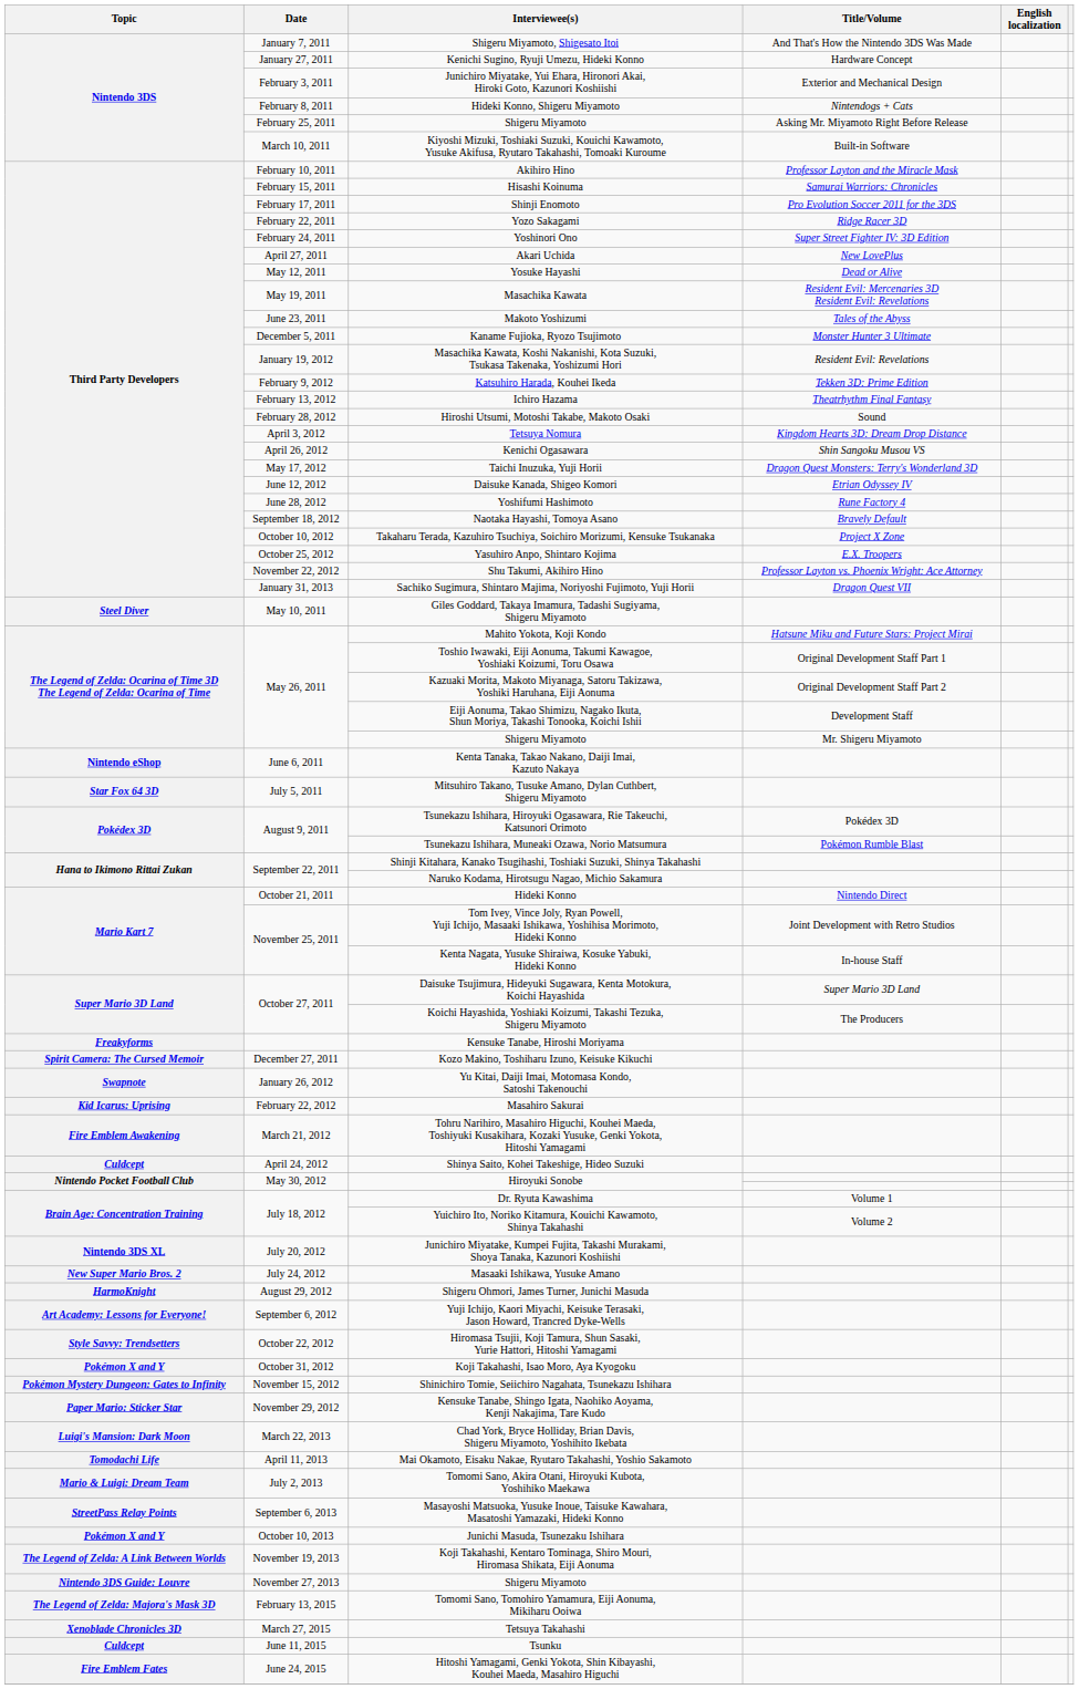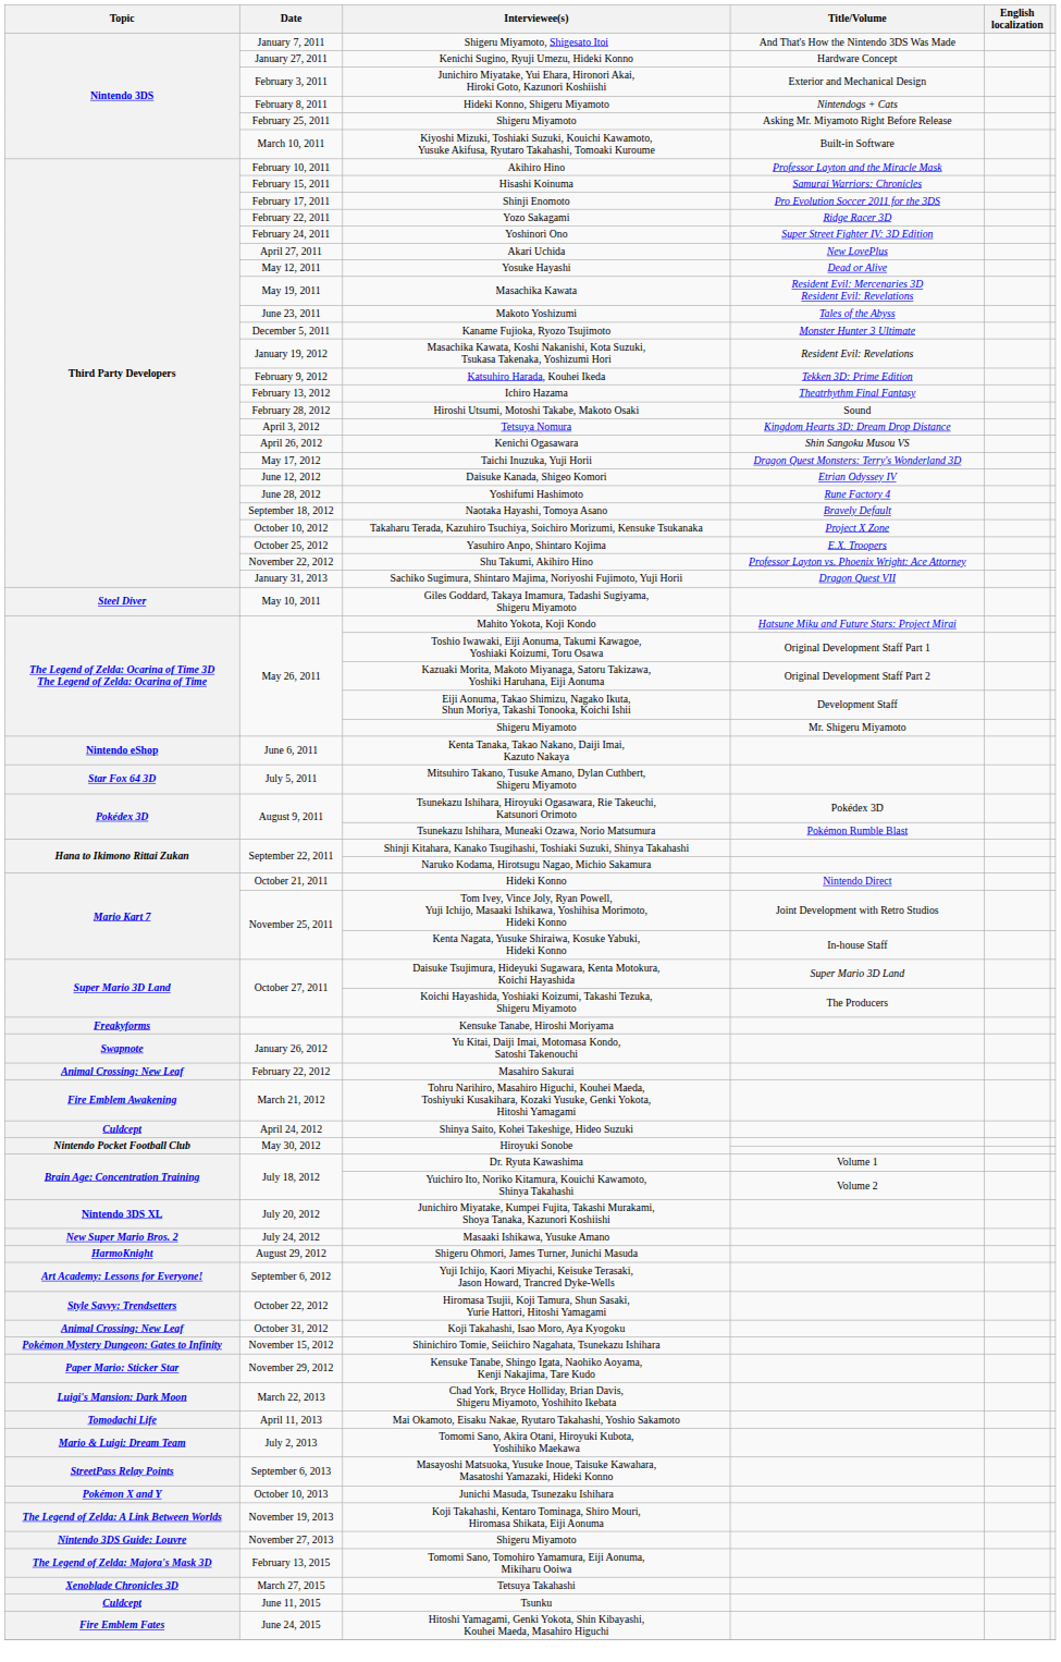- row: Spirit Camera: The Cursed Memoir | December 27, 2011 | Kozo Makino, Toshiharu Izuno, Keisuke Kikuchi
Masahiro Sakurai | Topic: Kid Icarus: Uprising -> Animal Crossing: New Leaf
Koji Takahashi, Isao Moro, Aya Kyogoku | Topic: Pokémon X and Y -> Animal Crossing: New Leaf
